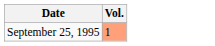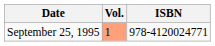+ column: ISBN | 978-4120024771
